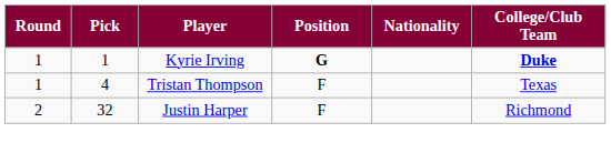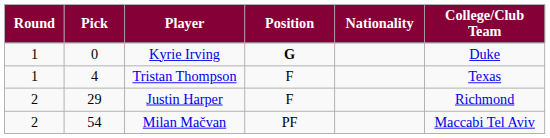Kyrie Irving | Pick: 1 -> 0
Kyrie Irving | College/Club Team: bold -> normal
Justin Harper | Pick: 32 -> 29
+ row: 2 | 54 | Milan Mačvan | PF | Maccabi Tel Aviv
